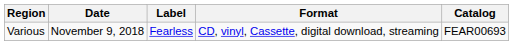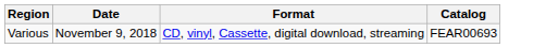- column: Label | Fearless
